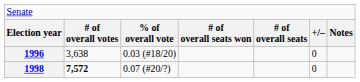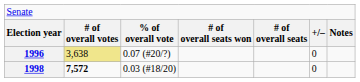1996 | column 2: no background -> khaki background
1996 | column 3: 0.03 (#18/20) -> 0.07 (#20/?)
1998 | column 3: 0.07 (#20/?) -> 0.03 (#18/20)
